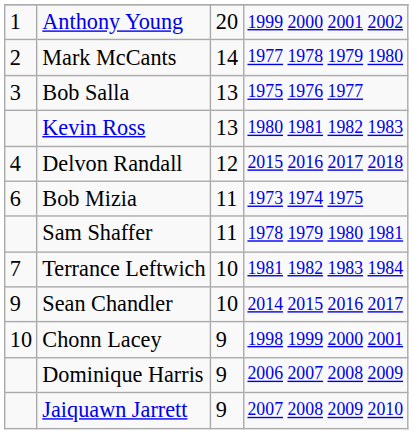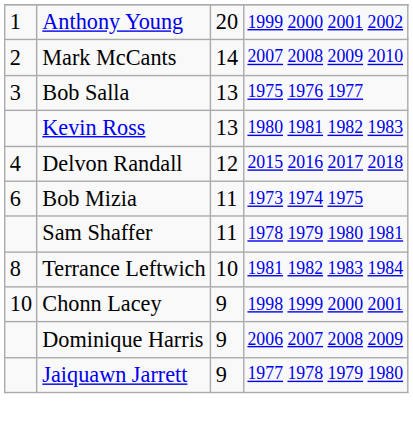Mark McCants | column 4: 1977 1978 1979 1980 -> 2007 2008 2009 2010
Terrance Leftwich | column 1: 7 -> 8
- row: 9 | Sean Chandler | 10 | 2014 2015 2016 2017
Jaiquawn Jarrett | column 4: 2007 2008 2009 2010 -> 1977 1978 1979 1980
